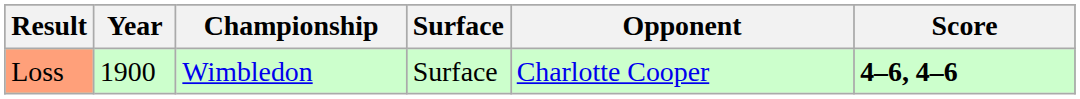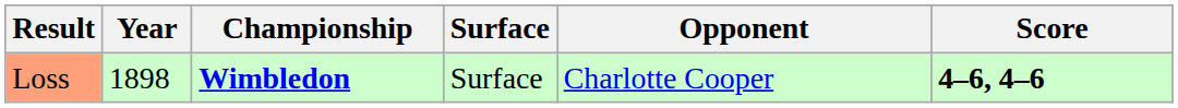Loss | Year: 1900 -> 1898
Loss | Championship: normal -> bold
